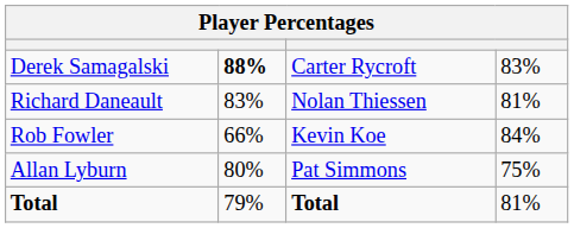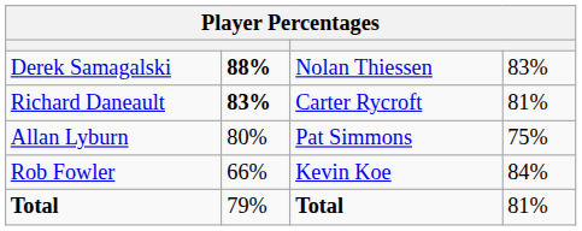Derek Samagalski | column 3: Carter Rycroft -> Nolan Thiessen
Richard Daneault | column 2: normal -> bold
Richard Daneault | column 3: Nolan Thiessen -> Carter Rycroft
rows swapped: Allan Lyburn <-> Rob Fowler
